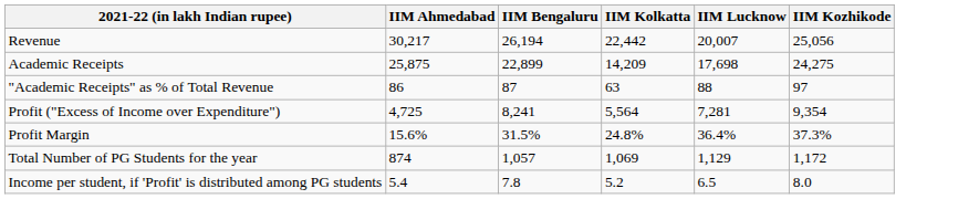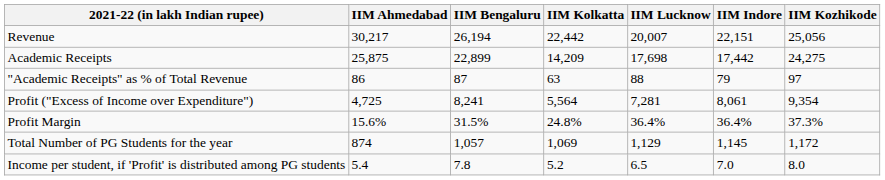+ column: IIM Indore | 22,151 | 17,442 | 79 | 8,061 | 36.4% | 1,145 | 7.0
